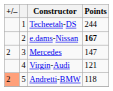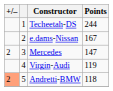e.dams-Nissan | Points: bold -> normal
Virgin-Audi | Points: 121 -> 119
